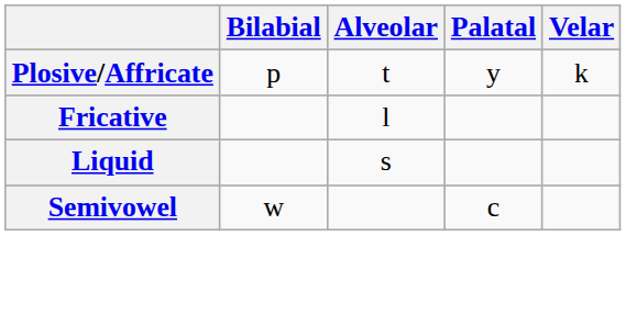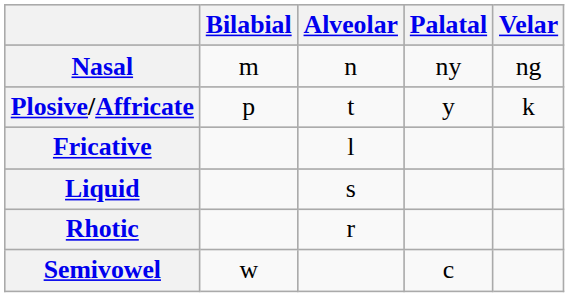+ row: Nasal | m | n | ny | ng
+ row: Rhotic | r
